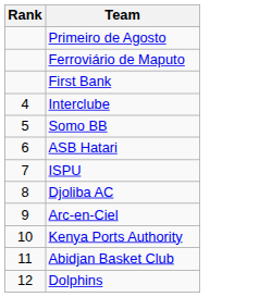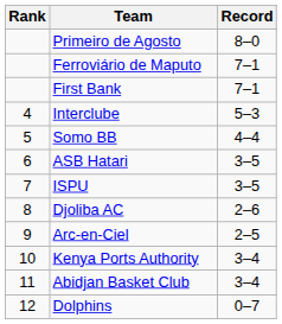+ column: Record | 8–0 | 7–1 | 7–1 | 5–3 | 4–4 | 3–5 | 3–5 | 2–6 | 2–5 | 3–4 | 3–4 | 0–7
